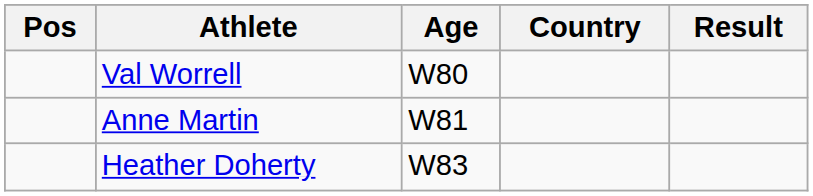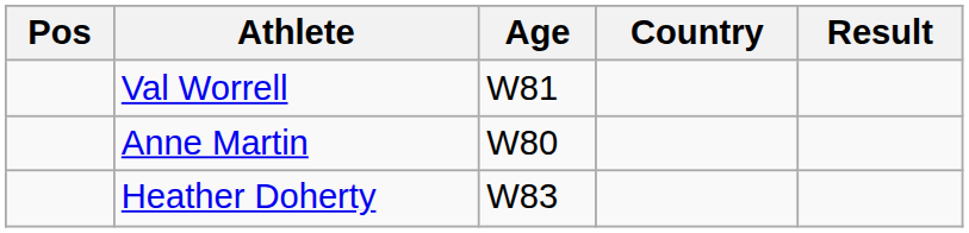Val Worrell | Age: W80 -> W81
Anne Martin | Age: W81 -> W80
